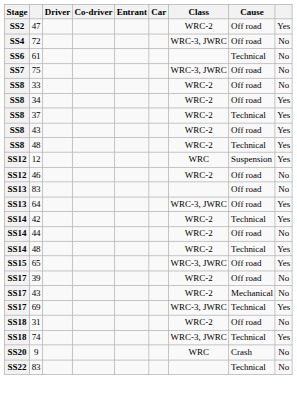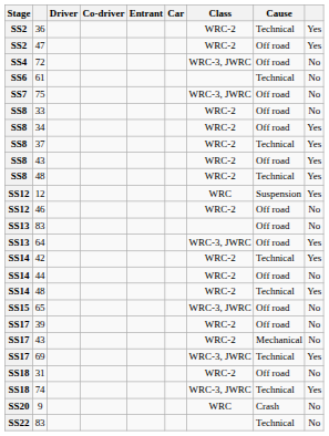+ row: SS2 | 36 | WRC-2 | Technical | Yes
65 | column 9: Yes -> No
